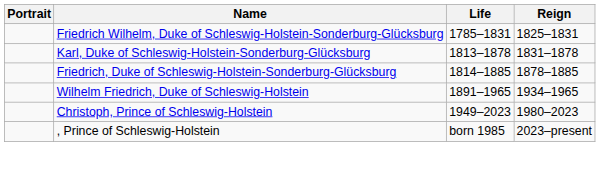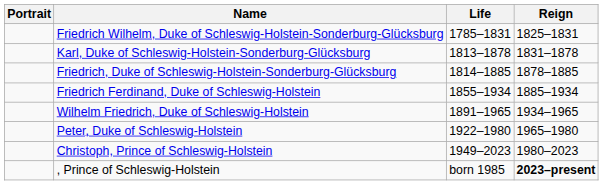+ row: Friedrich Ferdinand, Duke of Schleswig-Holstein | 1855–1934 | 1885–1934
+ row: Peter, Duke of Schleswig-Holstein | 1922–1980 | 1965–1980
, Prince of Schleswig-Holstein | Reign: normal -> bold
